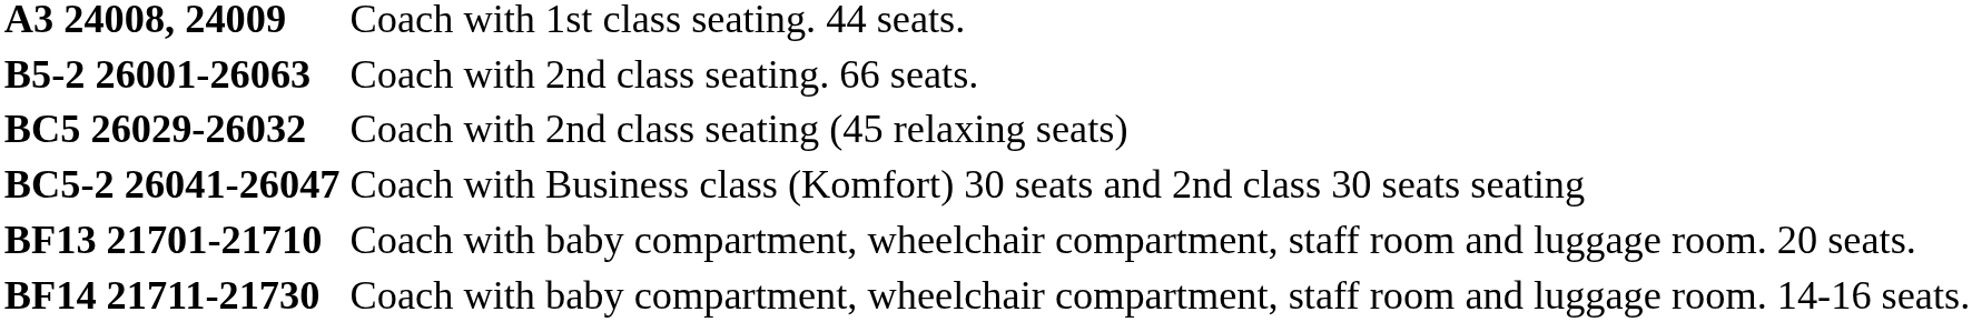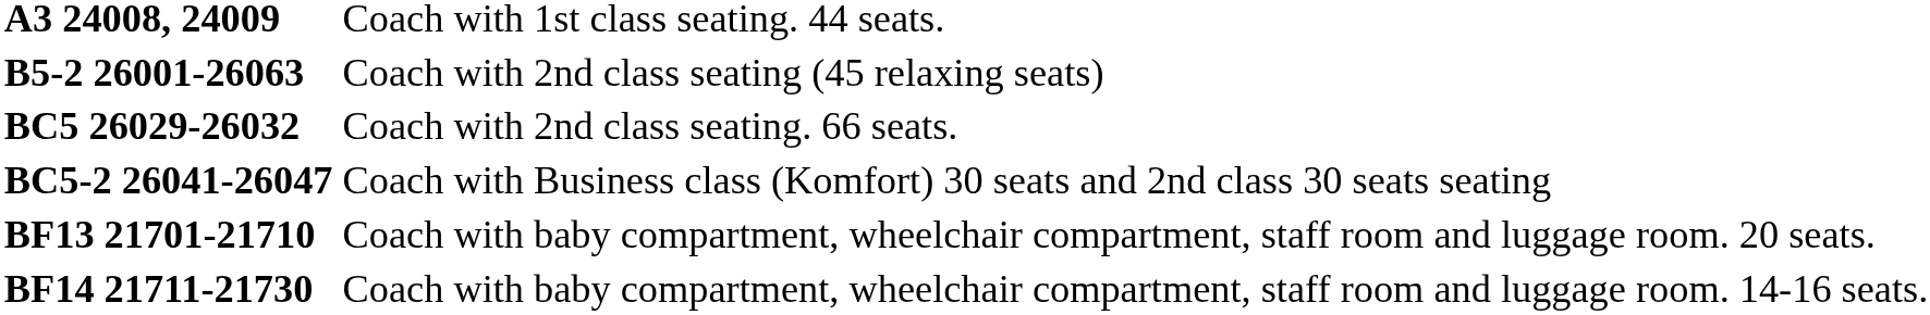B5-2 26001-26063 | column 2: Coach with 2nd class seating. 66 seats. -> Coach with 2nd class seating (45 relaxing seats)
BC5 26029-26032 | column 2: Coach with 2nd class seating (45 relaxing seats) -> Coach with 2nd class seating. 66 seats.
